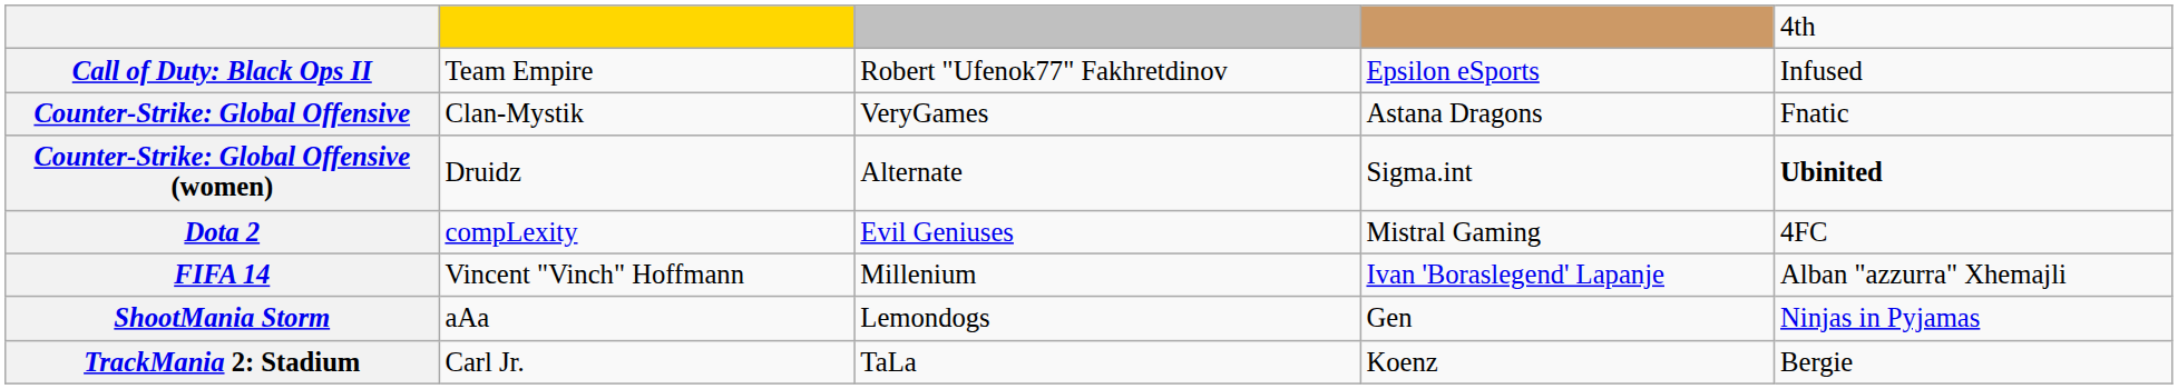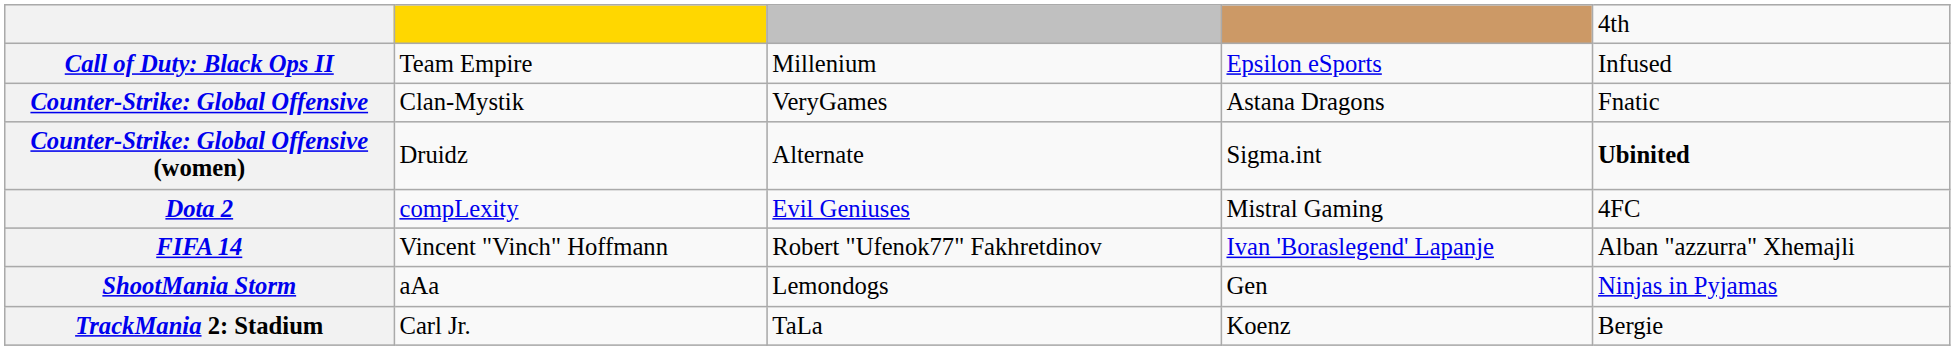Call of Duty: Black Ops II | column 3: Robert "Ufenok77" Fakhretdinov -> Millenium
FIFA 14 | column 3: Millenium -> Robert "Ufenok77" Fakhretdinov
